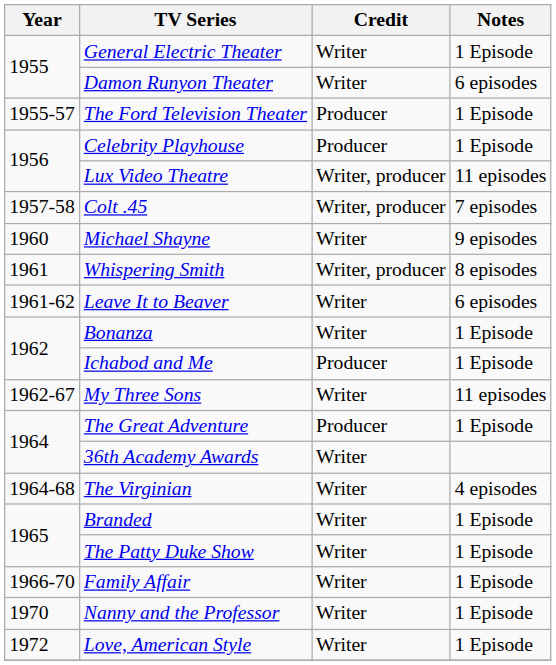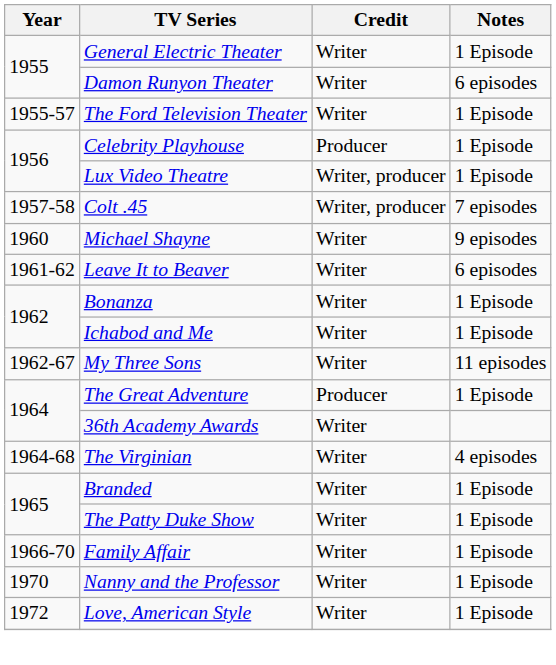The Ford Television Theater | Credit: Producer -> Writer
Lux Video Theatre | Notes: 11 episodes -> 1 Episode
- row: 1961 | Whispering Smith | Writer, producer | 8 episodes
Ichabod and Me | Credit: Producer -> Writer
